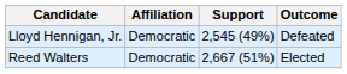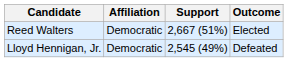rows swapped: Reed Walters <-> Lloyd Hennigan, Jr.
